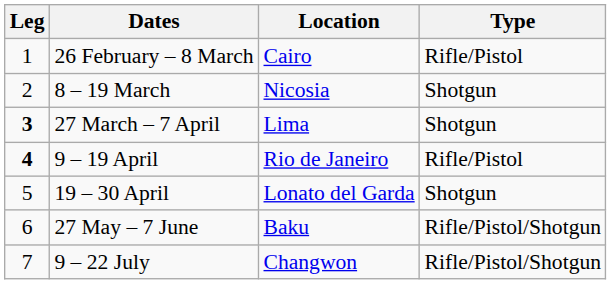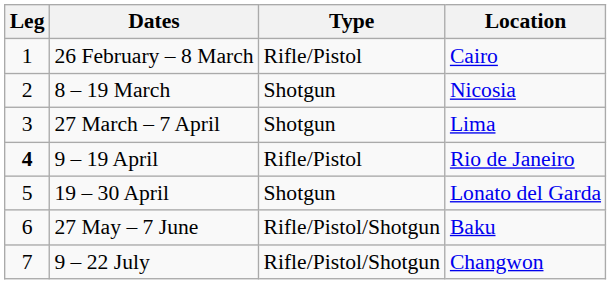columns swapped: Location <-> Type
27 March – 7 April | Leg: bold -> normal
